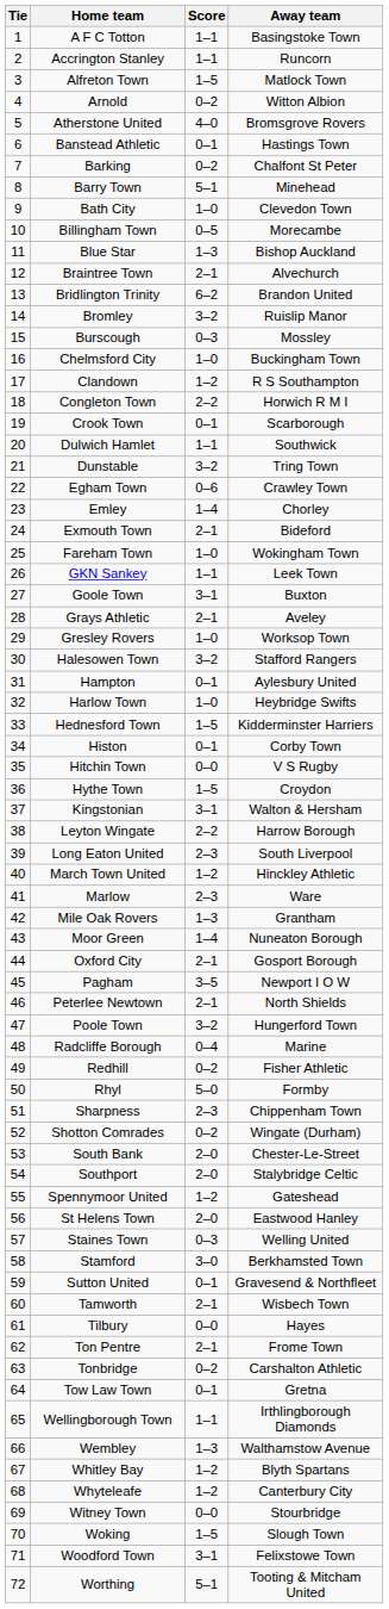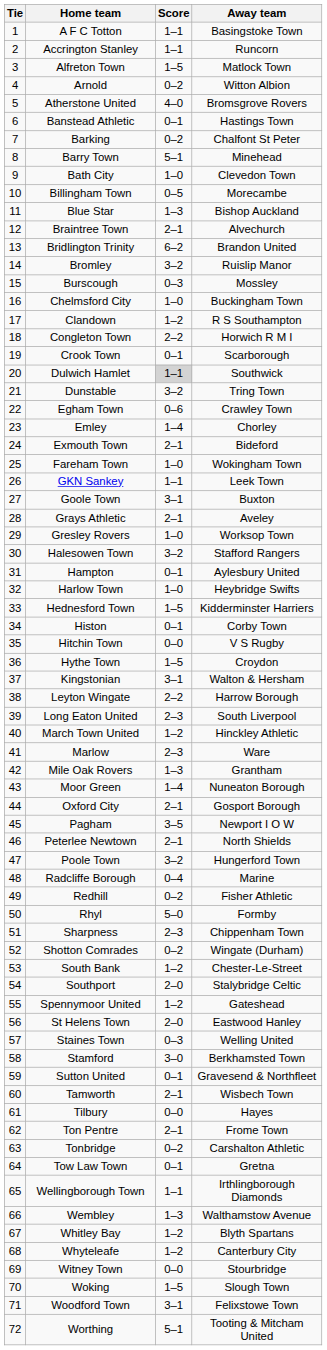Dulwich Hamlet | Score: no background -> lightgrey background
South Bank | Score: 2–0 -> 1–2
